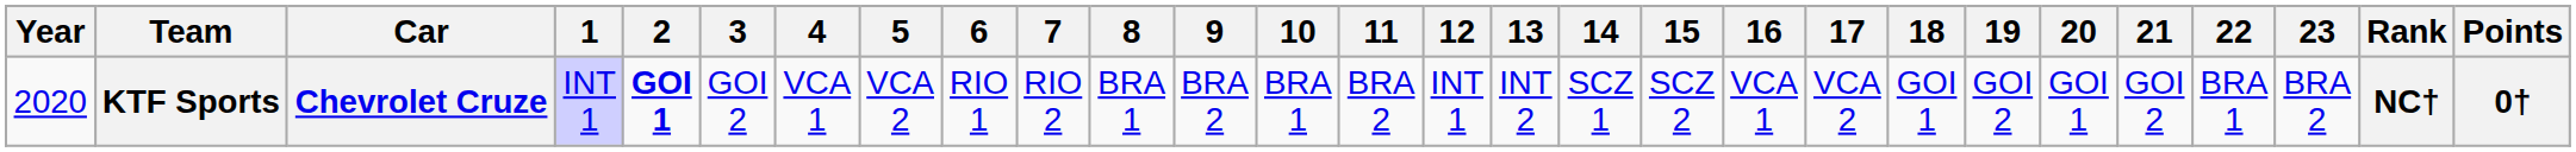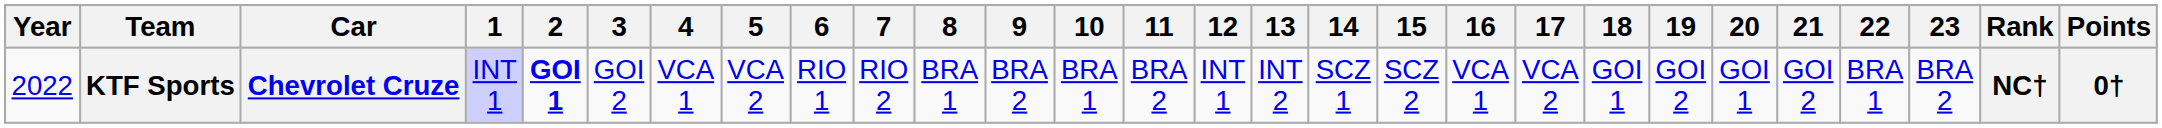KTF Sports | Year: 2020 -> 2022
